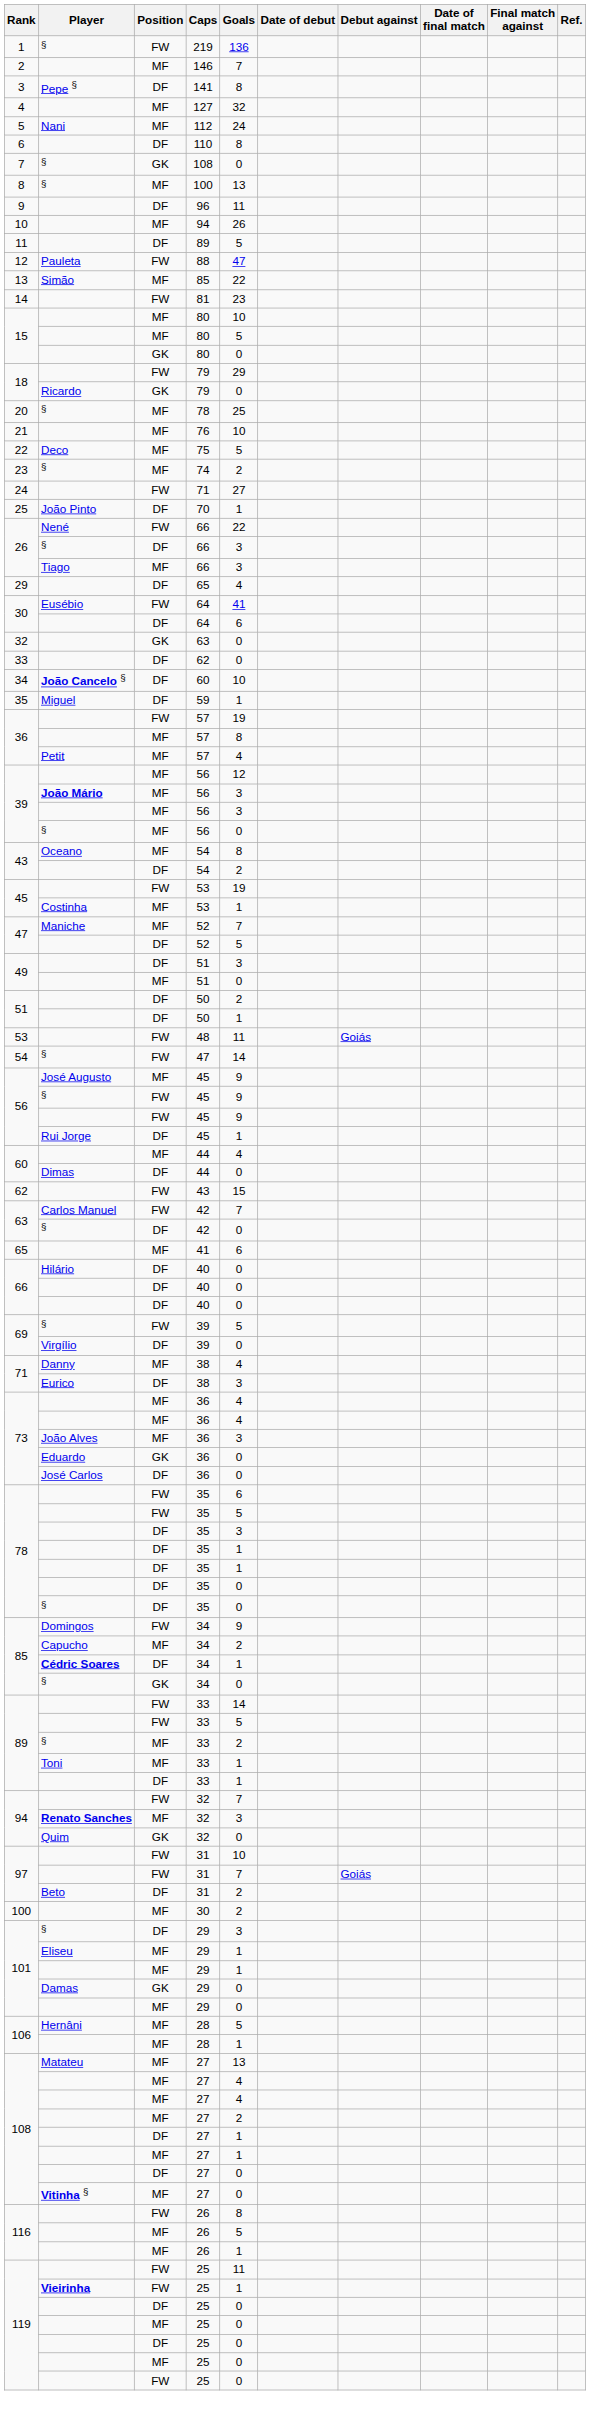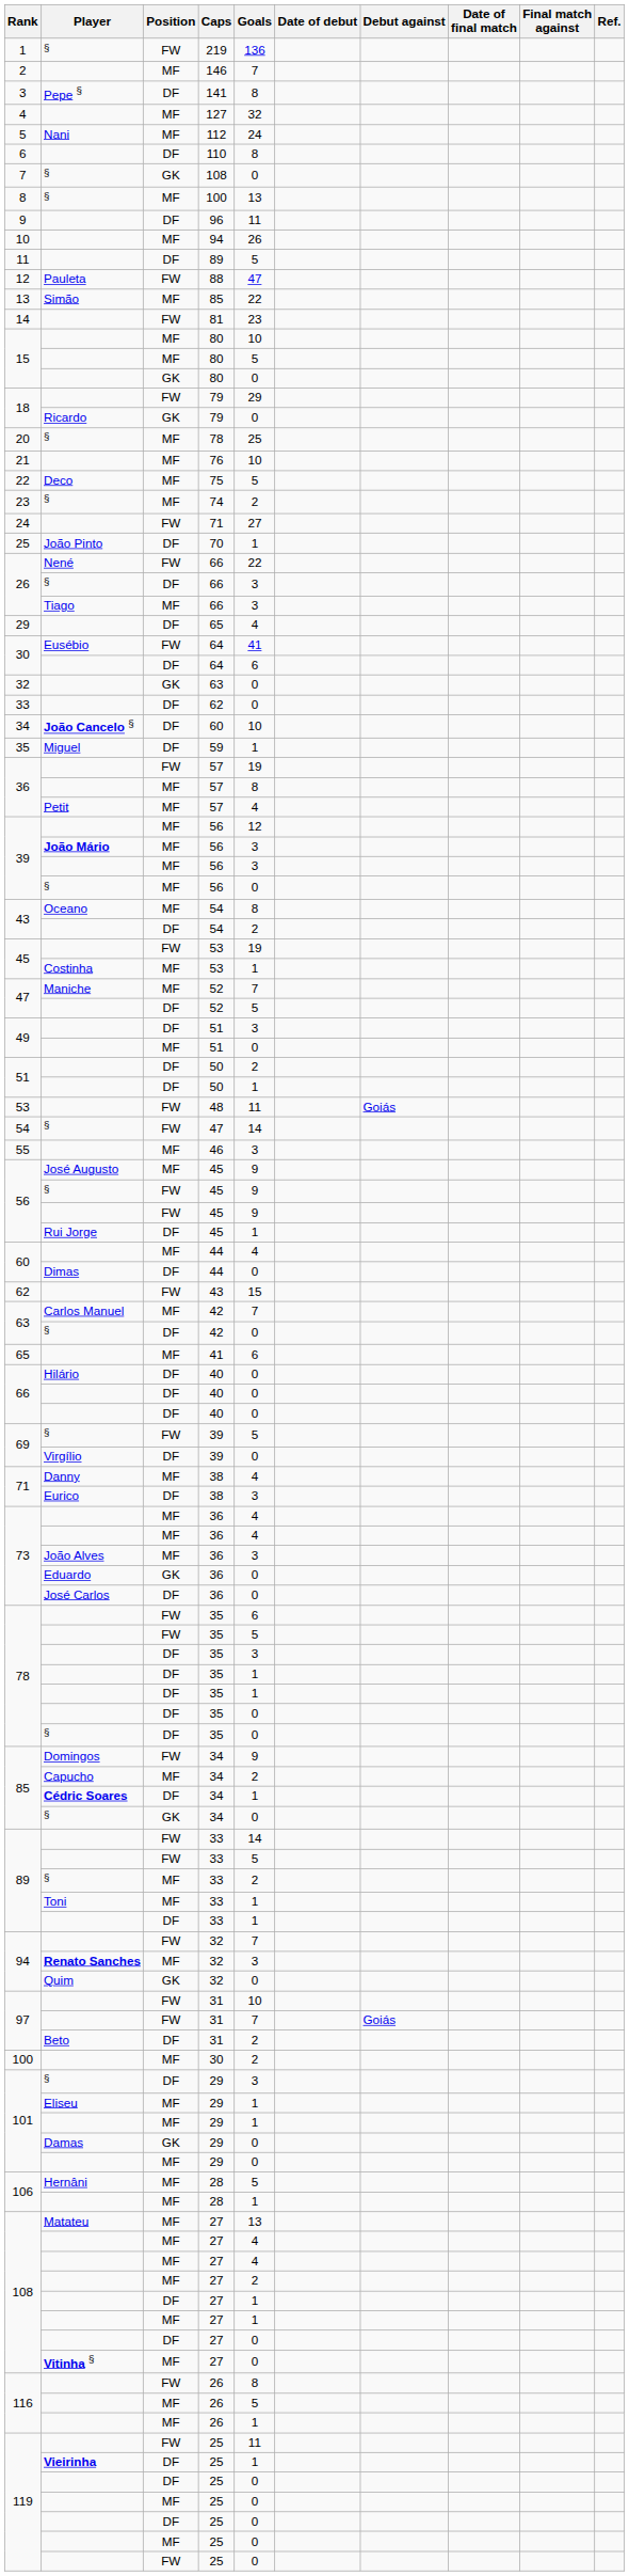+ row: 55 | MF | 46 | 3
63 / Carlos Manuel | Position: FW -> MF
119 / Vieirinha | Position: FW -> DF
